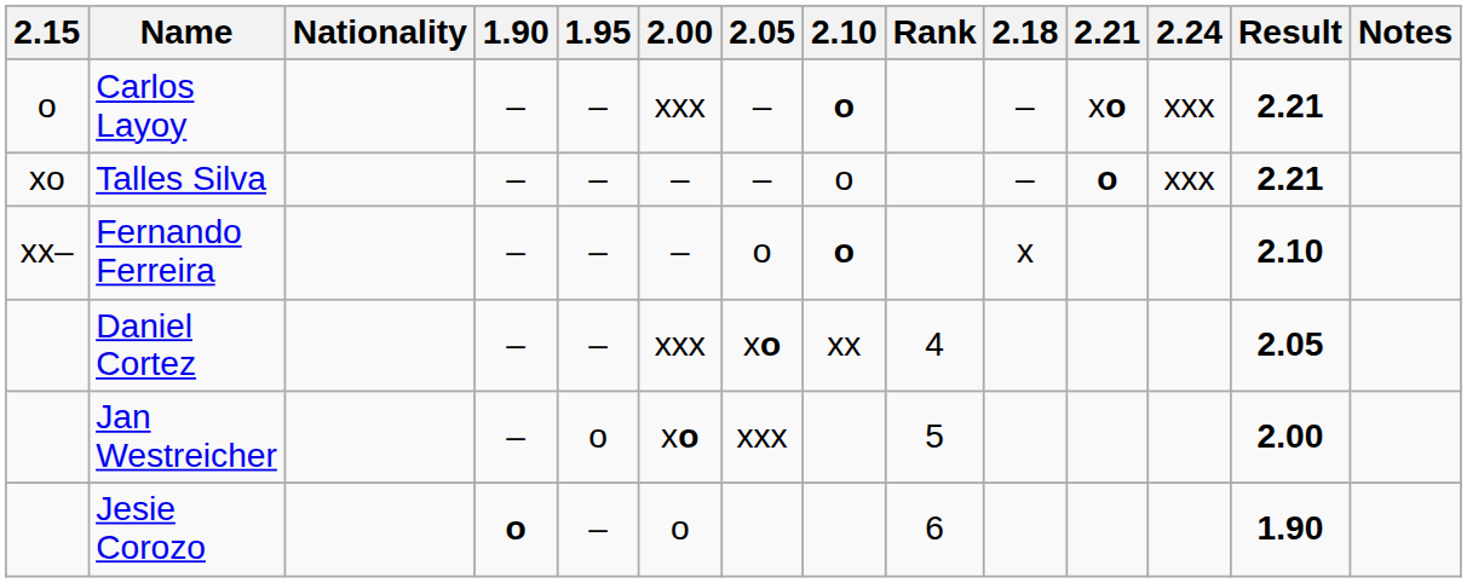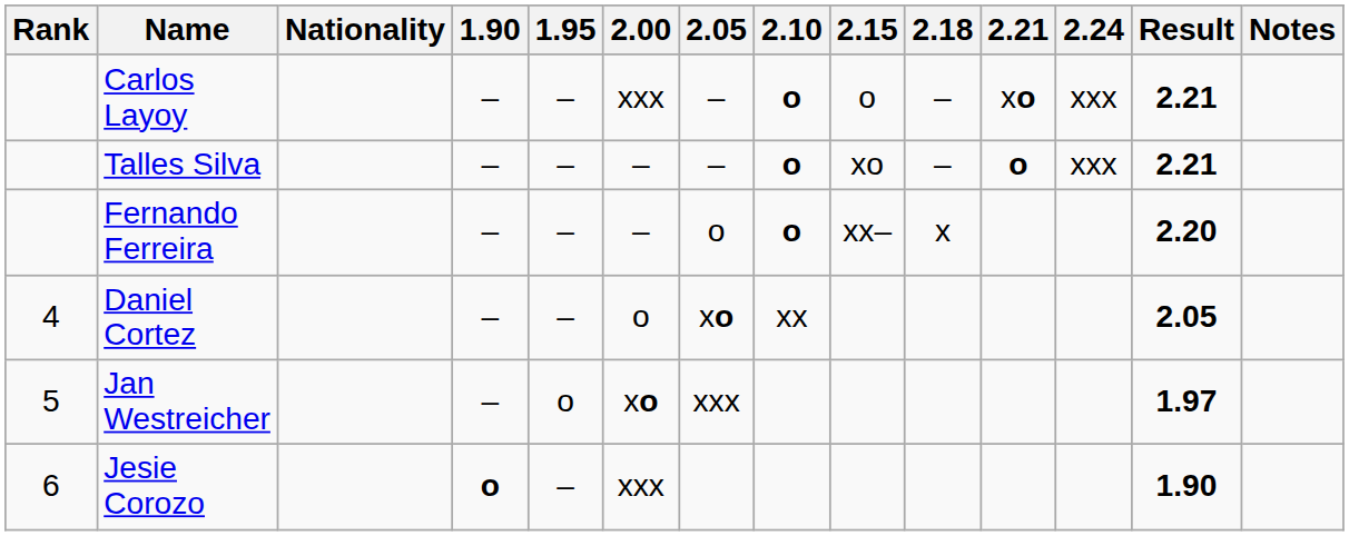columns swapped: Rank <-> 2.15
Talles Silva | 2.10: normal -> bold
Fernando Ferreira | Result: 2.10 -> 2.20
Daniel Cortez | 2.00: xxx -> o
Jan Westreicher | Result: 2.00 -> 1.97
Jesie Corozo | 2.00: o -> xxx
